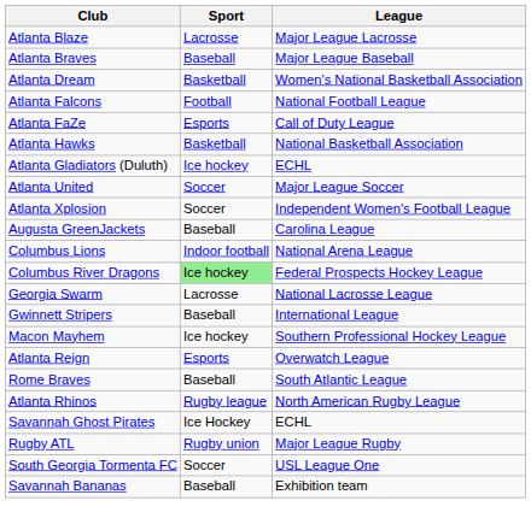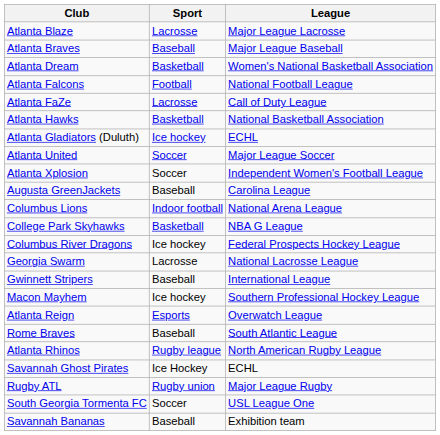Atlanta FaZe | Sport: Esports -> Lacrosse
+ row: College Park Skyhawks | Basketball | NBA G League
Columbus River Dragons | Sport: lightgreen background -> no background
